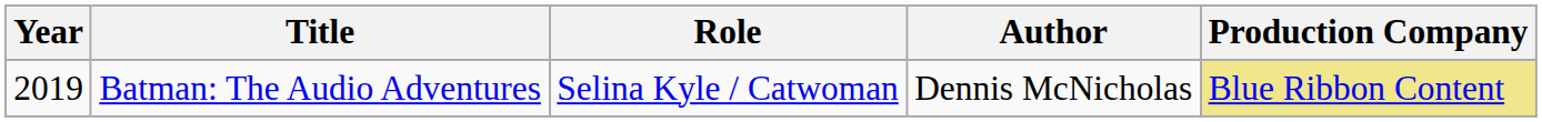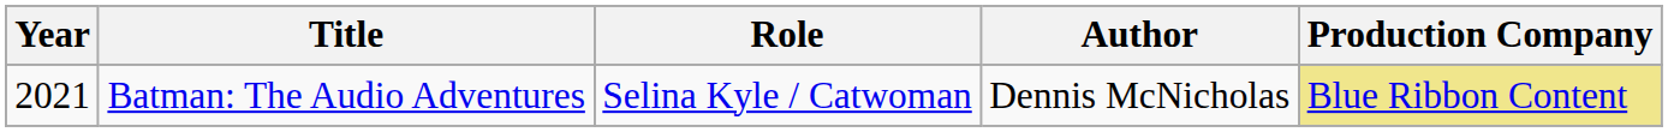Batman: The Audio Adventures | Year: 2019 -> 2021
